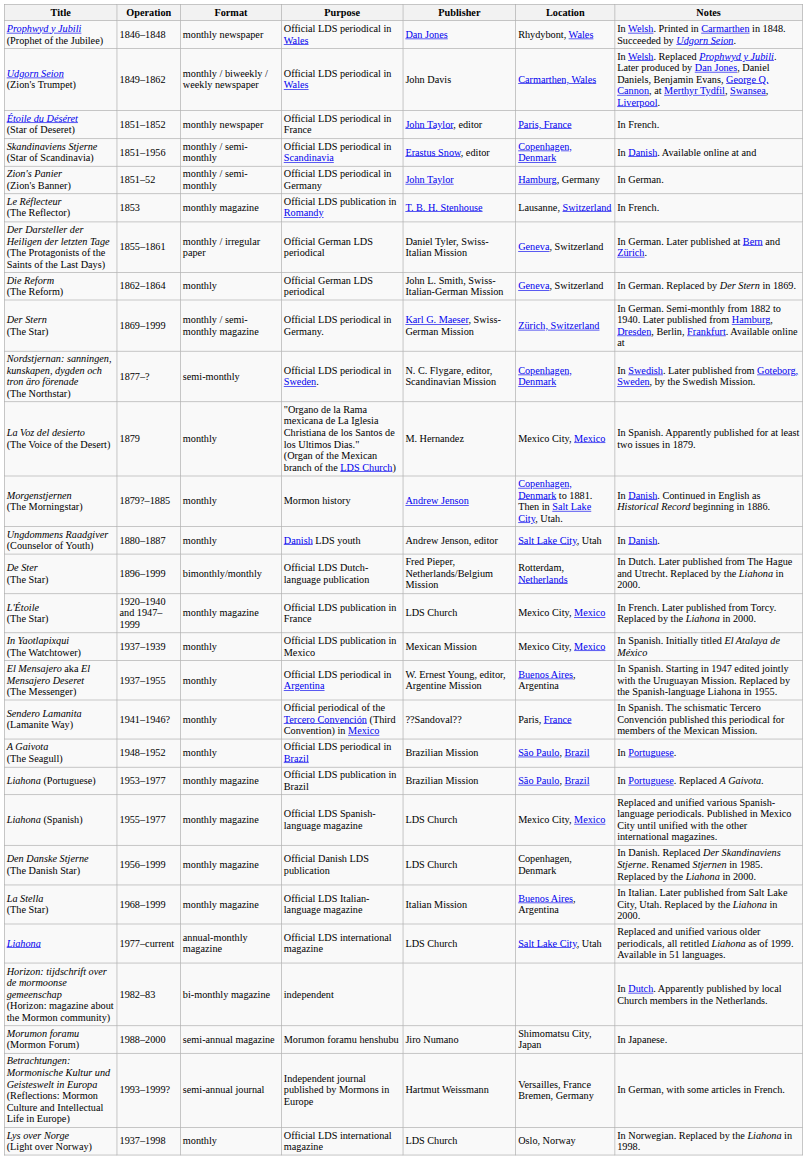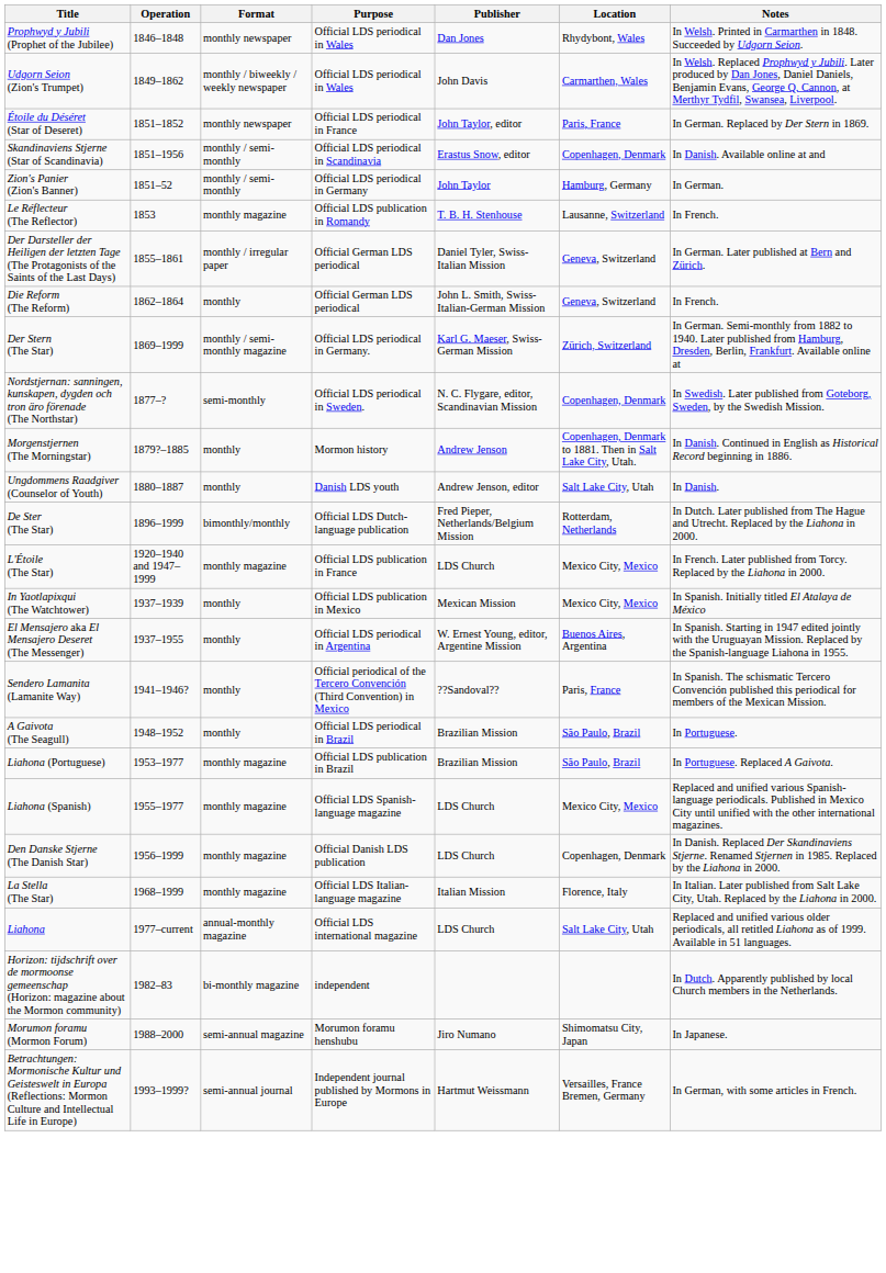Étoile du Déséret (Star of Deseret) | Notes: In French. -> In German. Replaced by Der Stern in 1869.
Die Reform (The Reform) | Notes: In German. Replaced by Der Stern in 1869. -> In French.
- row: La Voz del desierto (The Voice of the Desert) | 1879 | monthly | "Organo de la Rama mexicana de La Iglesia Christiana de los Santos de los Ultimos Dias." (Organ of the Mexican branch of the LDS Church) | M. Hernandez | Mexico City, Mexico | In Spanish. Apparently published for at least two issues in 1879.
La Stella (The Star) | Location: Buenos Aires, Argentina -> Florence, Italy
- row: Lys over Norge (Light over Norway) | 1937–1998 | monthly | Official LDS international magazine | LDS Church | Oslo, Norway | In Norwegian. Replaced by the Liahona in 1998.
